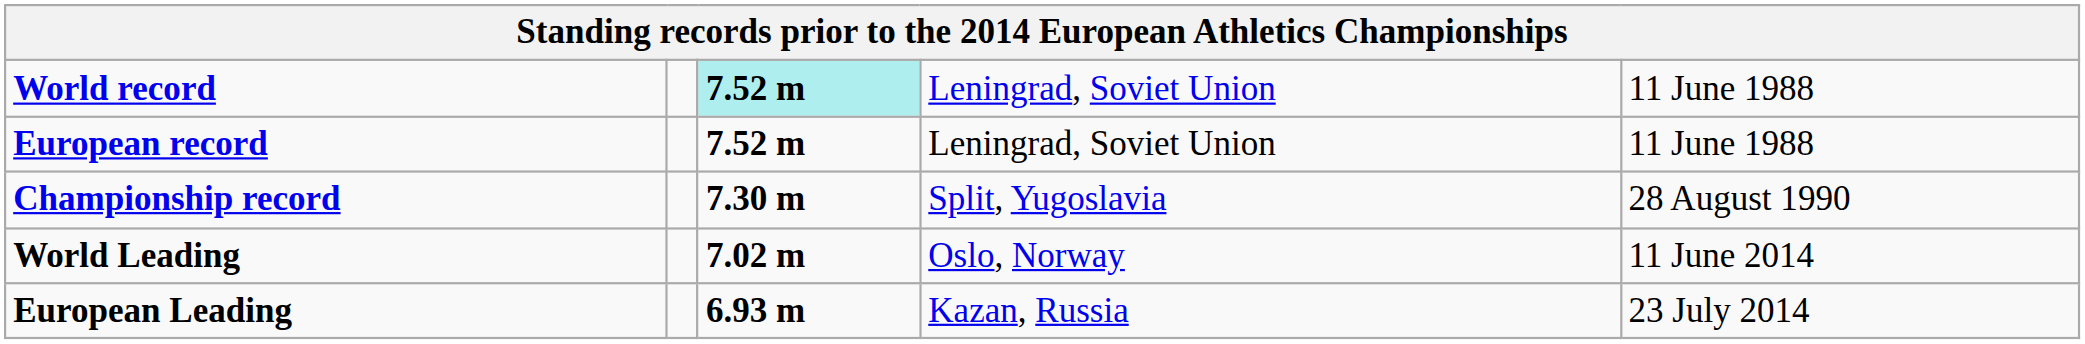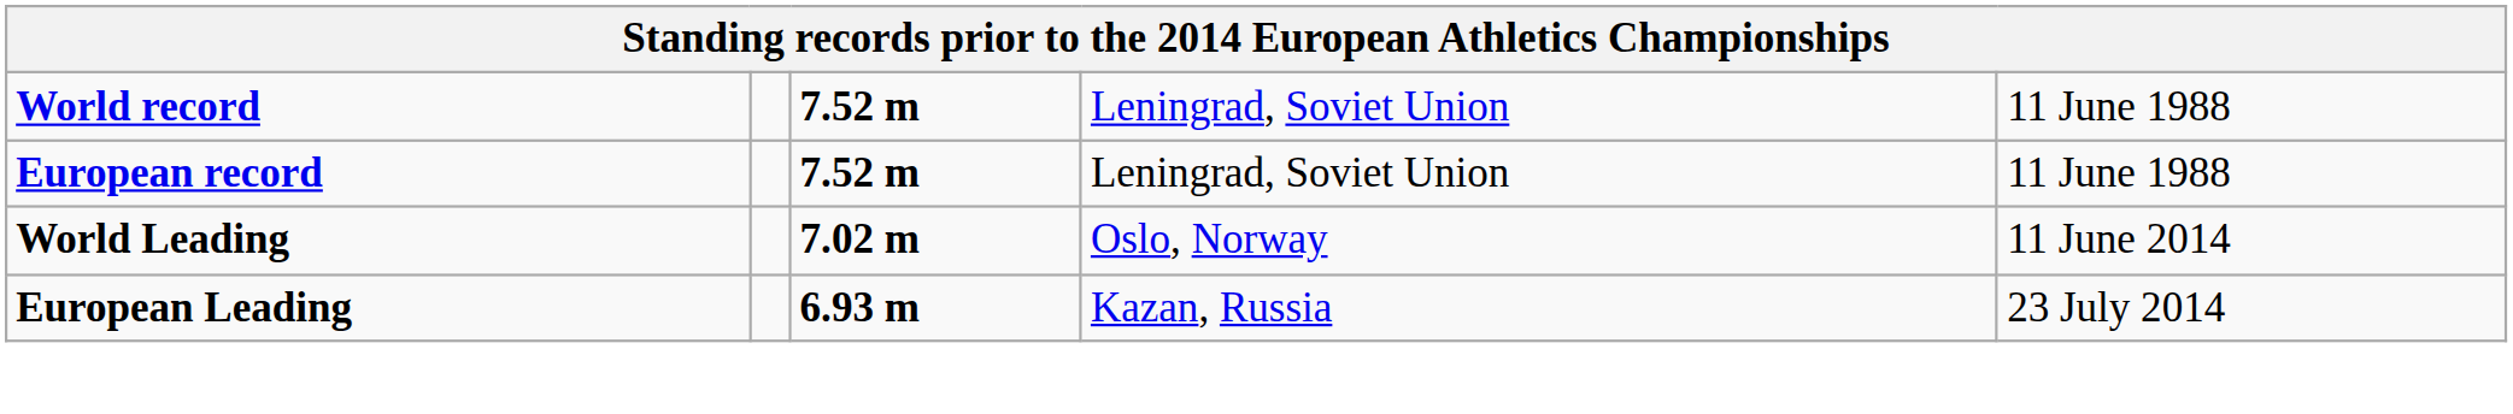World record | column 3: paleturquoise background -> no background
- row: Championship record | 7.30 m | Split, Yugoslavia | 28 August 1990
